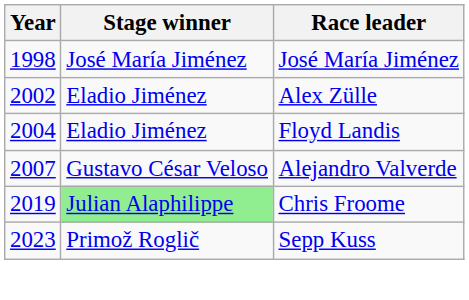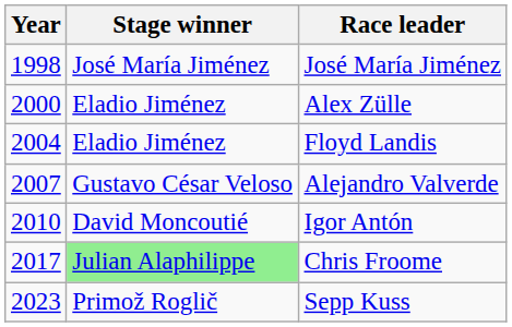Alex Zülle | Year: 2002 -> 2000
+ row: 2010 | David Moncoutié | Igor Antón
Chris Froome | Year: 2019 -> 2017
